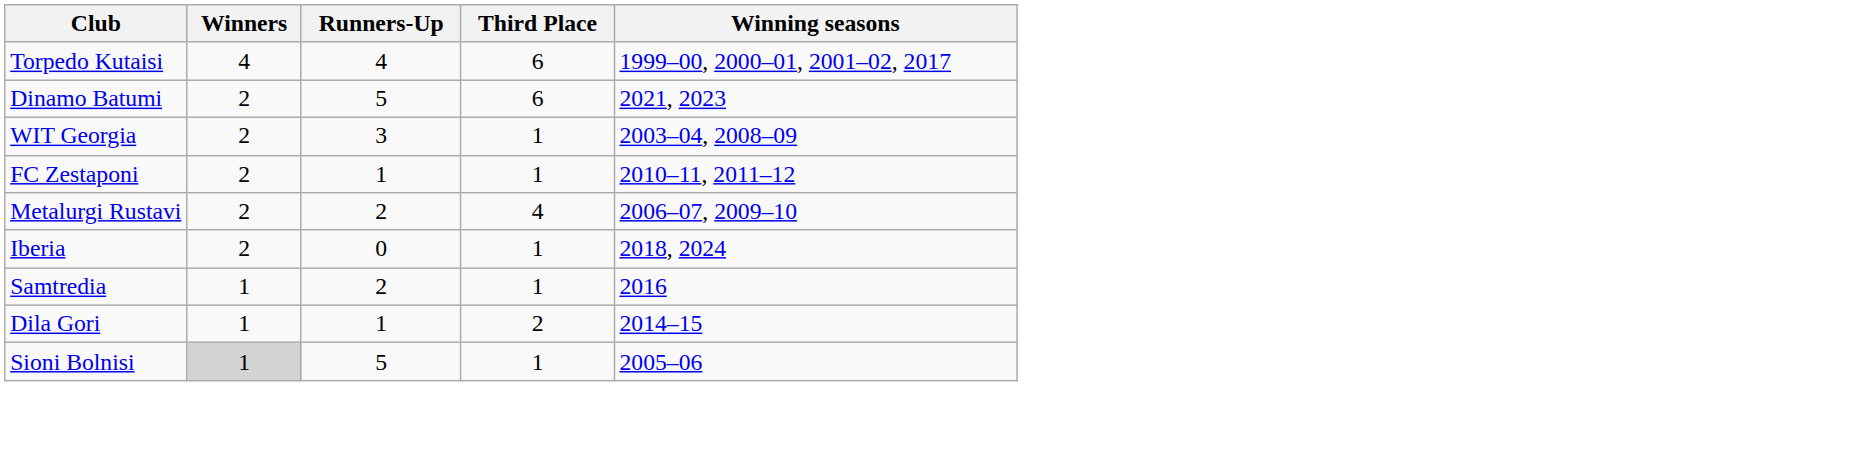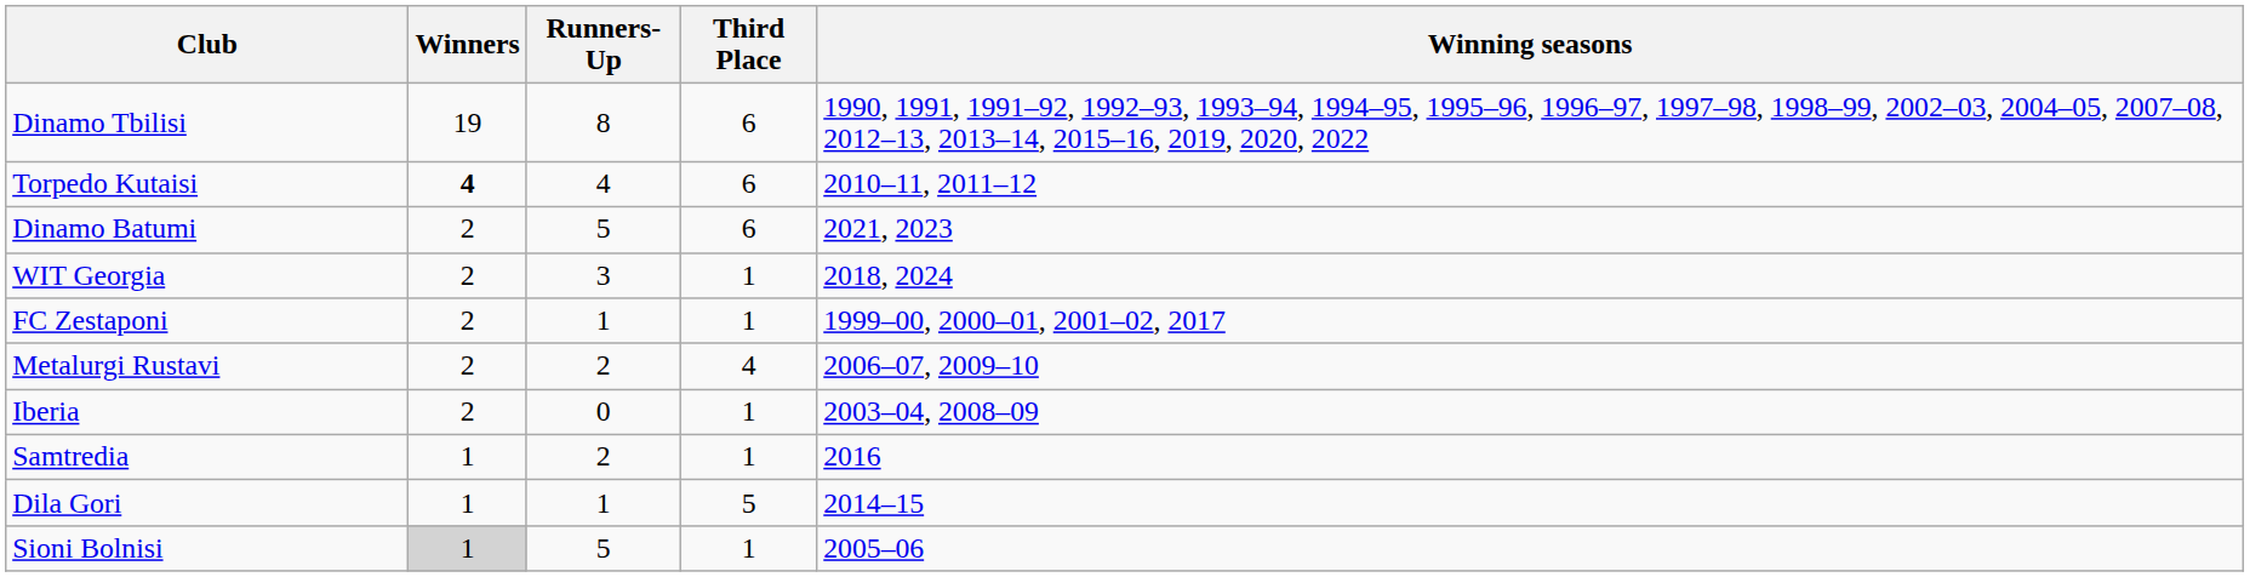+ row: Dinamo Tbilisi | 19 | 8 | 6 | 1990, 1991, 1991–92, 1992–93, 1993–94, 1994–95, 1995–96, 1996–97, 1997–98, 1998–99, 2002–03, 2004–05, 2007–08, 2012–13, 2013–14, 2015–16, 2019, 2020, 2022
Torpedo Kutaisi | Winners: normal -> bold
Torpedo Kutaisi | Winning seasons: 1999–00, 2000–01, 2001–02, 2017 -> 2010–11, 2011–12
WIT Georgia | Winning seasons: 2003–04, 2008–09 -> 2018, 2024
FC Zestaponi | Winning seasons: 2010–11, 2011–12 -> 1999–00, 2000–01, 2001–02, 2017
Iberia | Winning seasons: 2018, 2024 -> 2003–04, 2008–09
Dila Gori | Third Place: 2 -> 5
